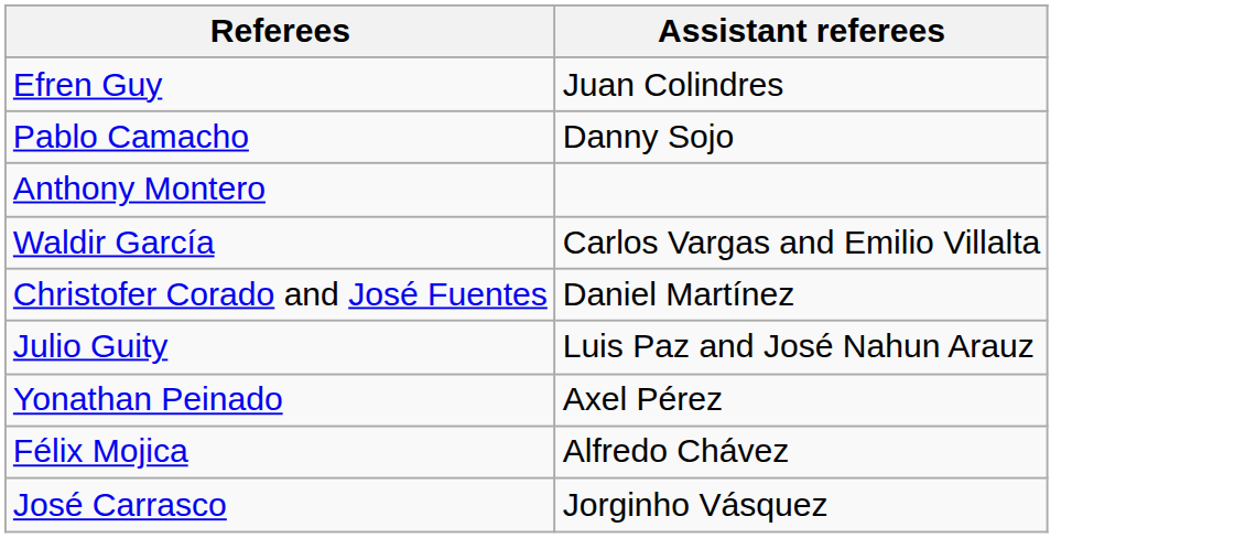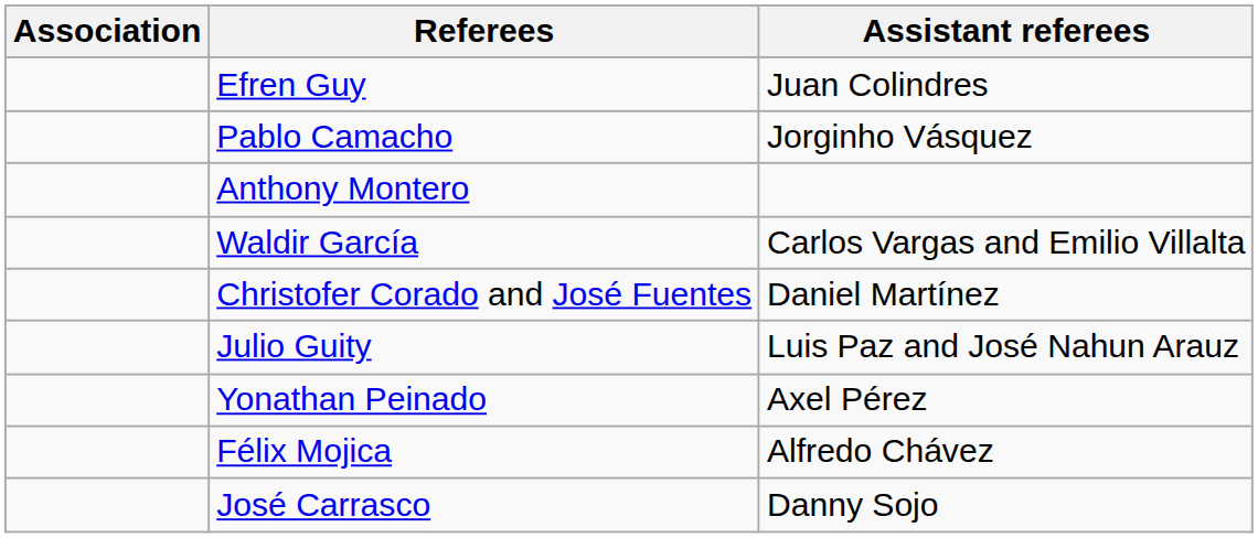+ column: Association
Pablo Camacho | Assistant referees: Danny Sojo -> Jorginho Vásquez
José Carrasco | Assistant referees: Jorginho Vásquez -> Danny Sojo
